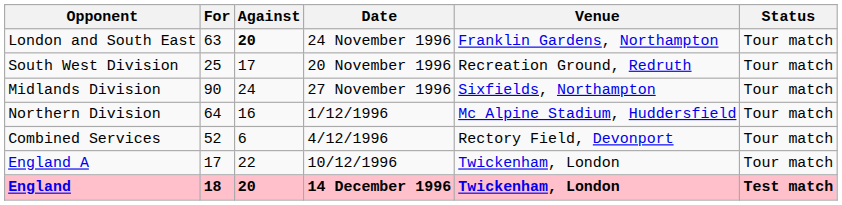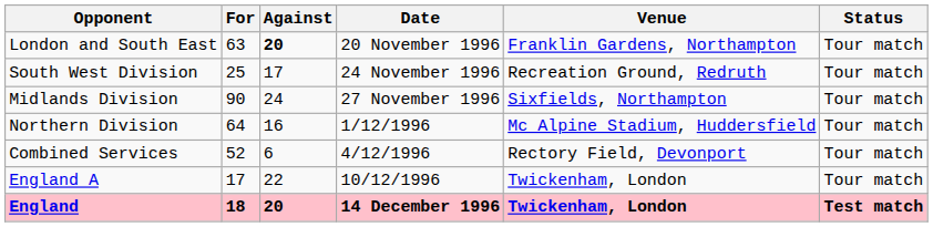London and South East | Date: 24 November 1996 -> 20 November 1996
South West Division | Date: 20 November 1996 -> 24 November 1996
